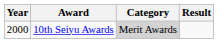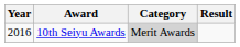10th Seiyu Awards | Year: 2000 -> 2016
